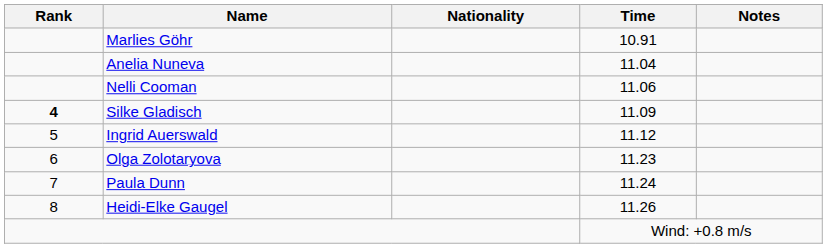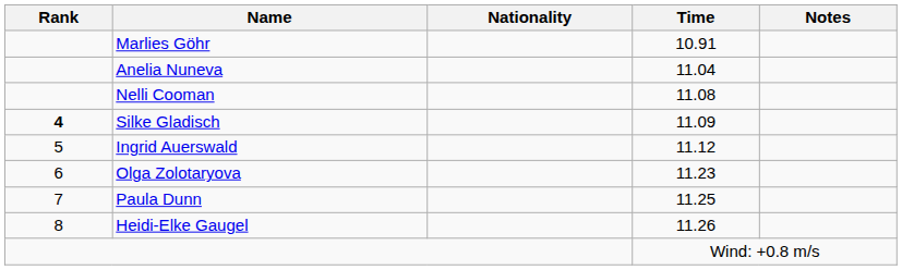Nelli Cooman | Time: 11.06 -> 11.08
Paula Dunn | Time: 11.24 -> 11.25
